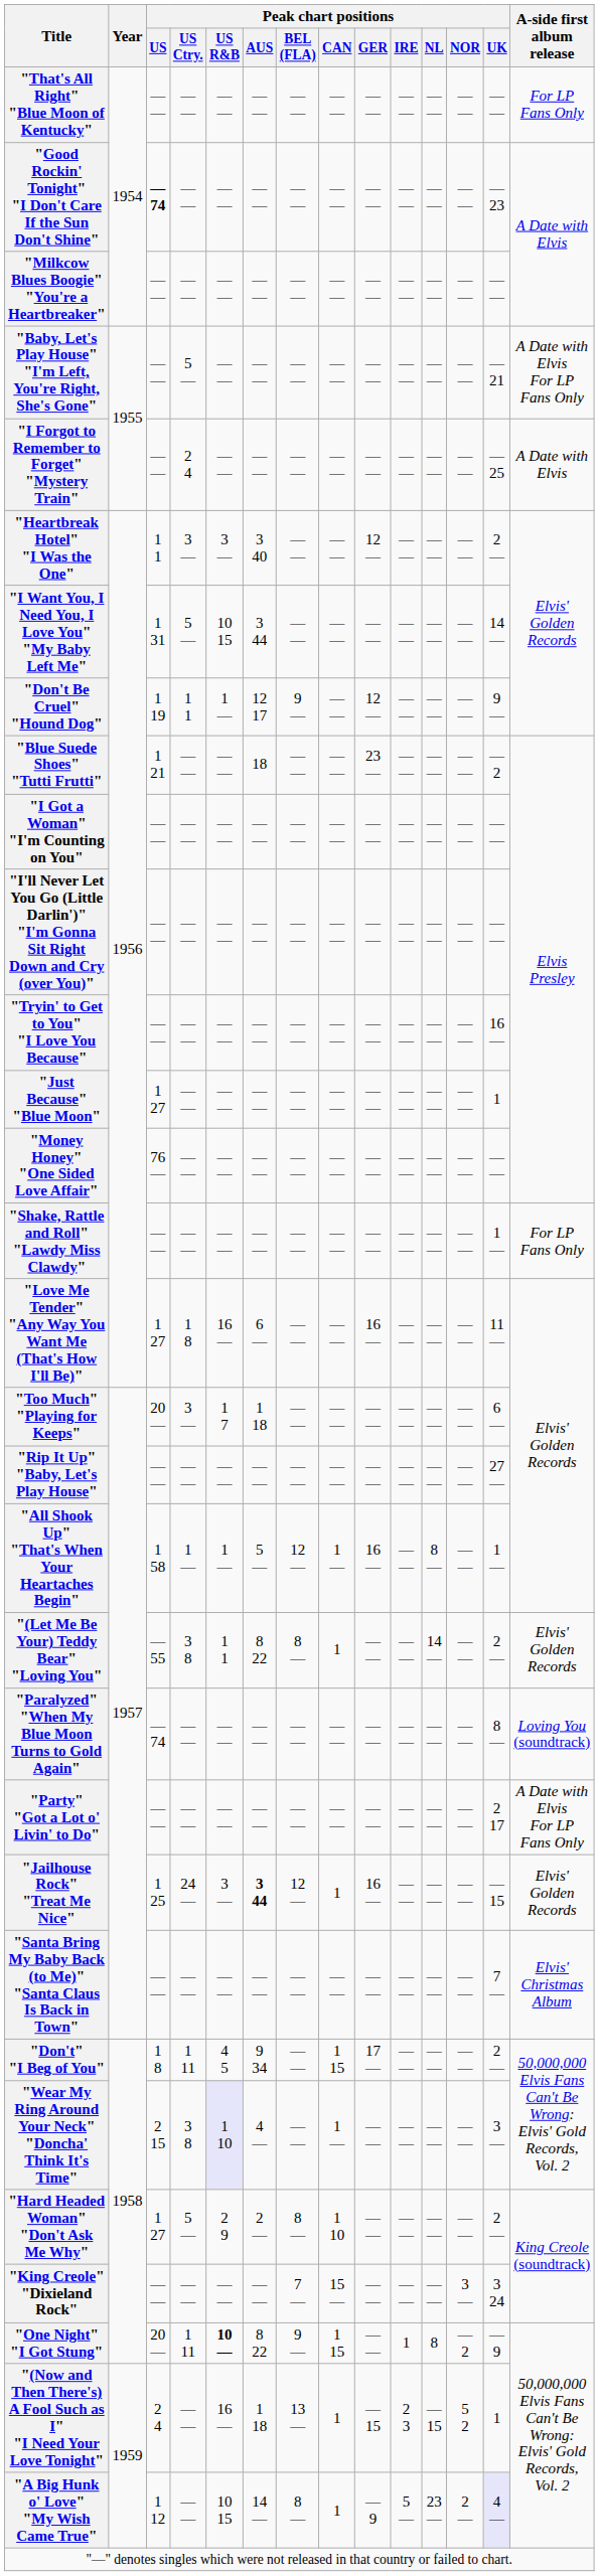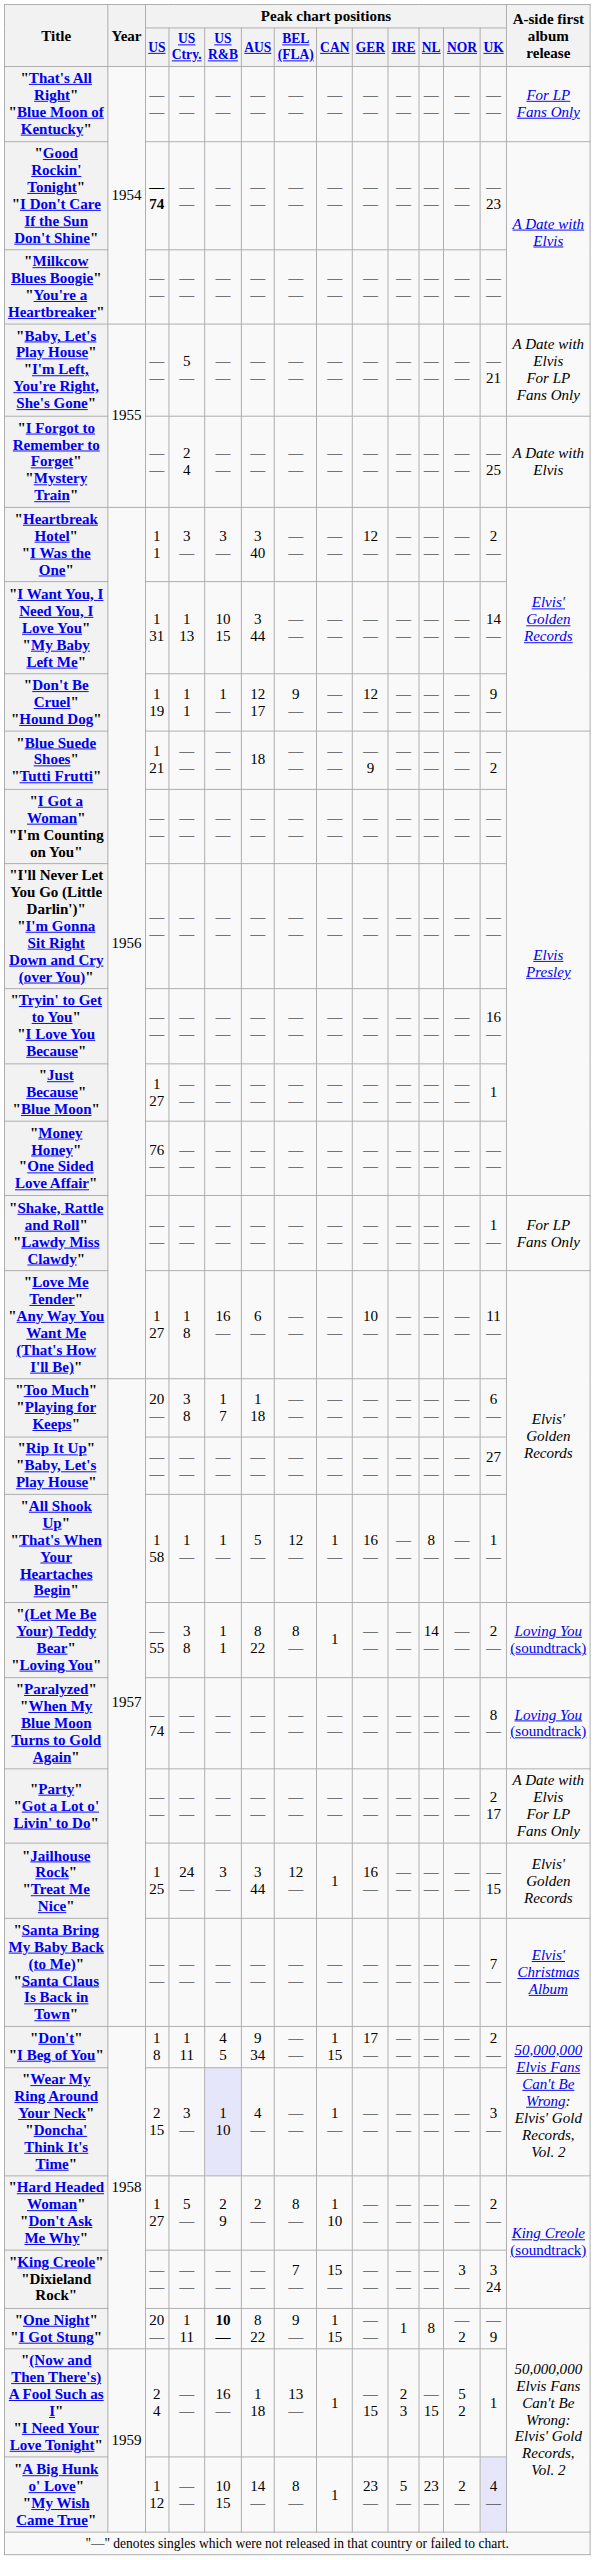"I Want You, I Need You, I Love You" "My Baby Left Me" | Peak chart positions / US Ctry.: 5 — -> 1 13
"Blue Suede Shoes" "Tutti Frutti" | Peak chart positions / GER: 23 — -> — 9
"Love Me Tender" "Any Way You Want Me (That's How I'll Be)" | Peak chart positions / GER: 16 — -> 10 —
"Too Much" "Playing for Keeps" | Peak chart positions / US Ctry.: 3 — -> 3 8
"(Let Me Be Your) Teddy Bear" "Loving You" | A-side first album release: Elvis' Golden Records -> Loving You (soundtrack)
"Jailhouse Rock" "Treat Me Nice" | Peak chart positions / AUS: bold -> normal
"Wear My Ring Around Your Neck" "Doncha' Think It's Time" | Peak chart positions / US Ctry.: 3 8 -> 3 —
"A Big Hunk o' Love" "My Wish Came True" | Peak chart positions / GER: — 9 -> 23 —
